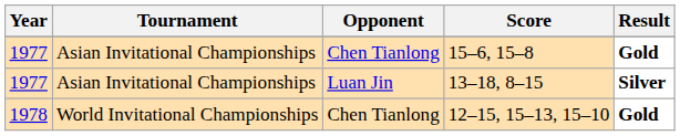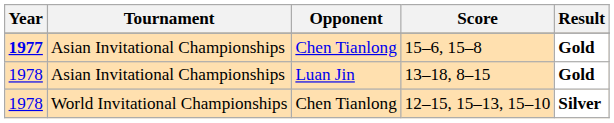15–6, 15–8 | Year: normal -> bold
13–18, 8–15 | Year: 1977 -> 1978
13–18, 8–15 | Result: Silver -> Gold
12–15, 15–13, 15–10 | Result: Gold -> Silver
